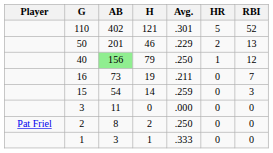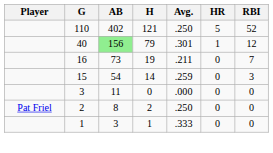110 | Avg.: .301 -> .250
- row: 50 | 201 | 46 | .229 | 2 | 13
40 | Avg.: .250 -> .301
